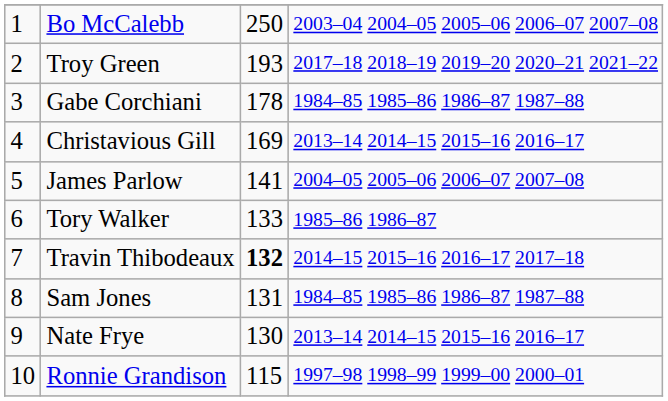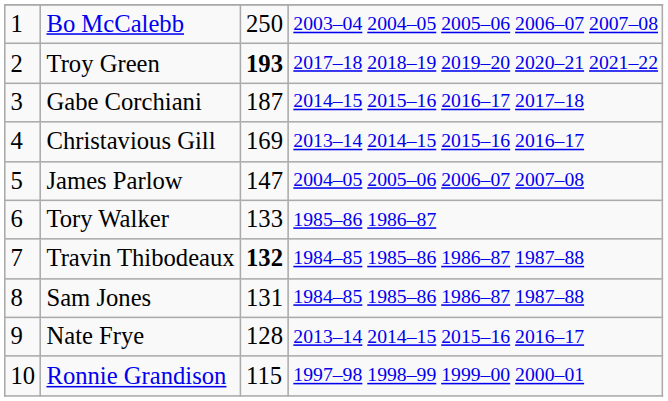Troy Green | column 3: normal -> bold
Gabe Corchiani | column 3: 178 -> 187
Gabe Corchiani | column 4: 1984–85 1985–86 1986–87 1987–88 -> 2014–15 2015–16 2016–17 2017–18
James Parlow | column 3: 141 -> 147
Travin Thibodeaux | column 4: 2014–15 2015–16 2016–17 2017–18 -> 1984–85 1985–86 1986–87 1987–88
Nate Frye | column 3: 130 -> 128
